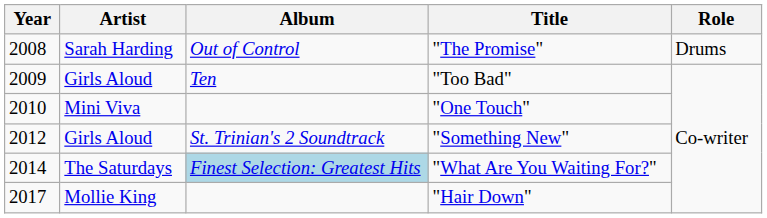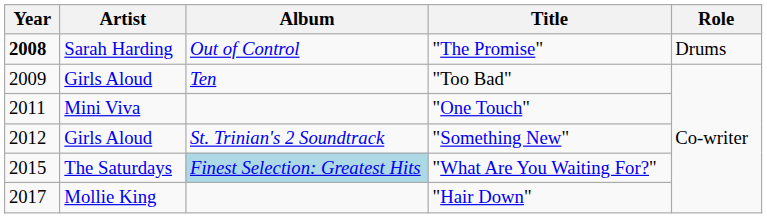"The Promise" | Year: normal -> bold
"One Touch" | Year: 2010 -> 2011
"What Are You Waiting For?" | Year: 2014 -> 2015
